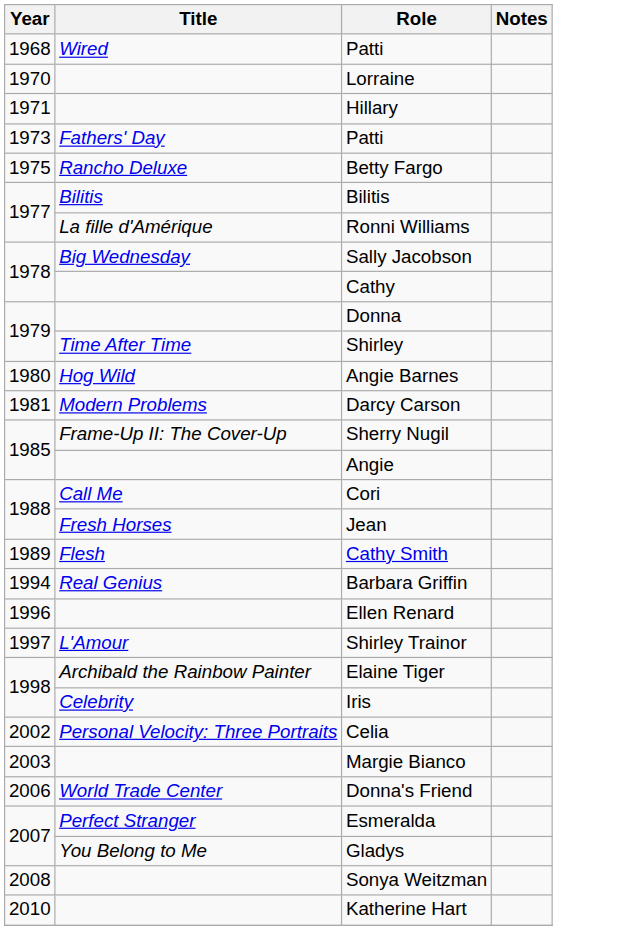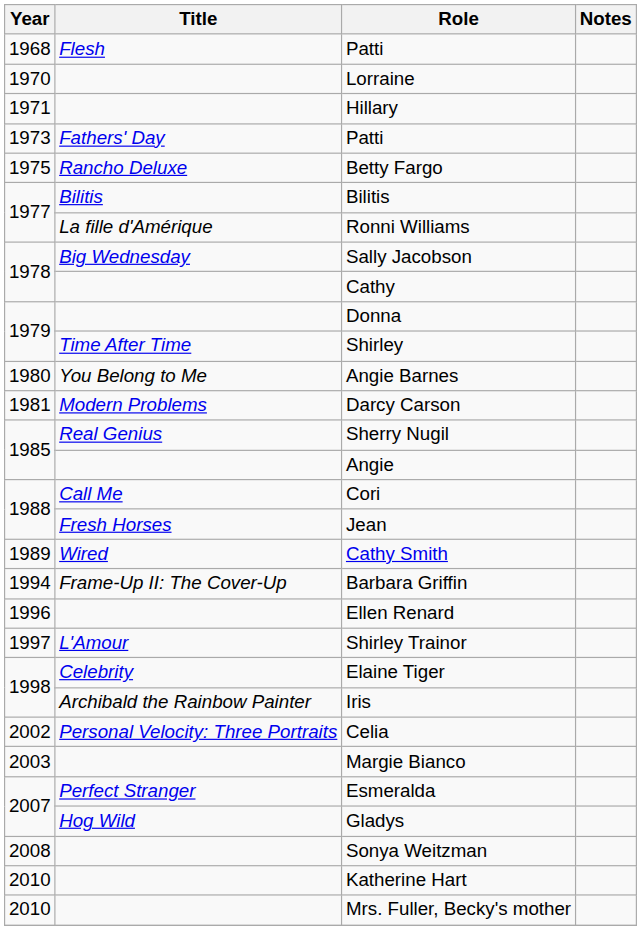1968 / Patti | Title: Wired -> Flesh
Angie Barnes | Title: Hog Wild -> You Belong to Me
Sherry Nugil | Title: Frame-Up II: The Cover-Up -> Real Genius
Cathy Smith | Title: Flesh -> Wired
Barbara Griffin | Title: Real Genius -> Frame-Up II: The Cover-Up
Elaine Tiger | Title: Archibald the Rainbow Painter -> Celebrity
Iris | Title: Celebrity -> Archibald the Rainbow Painter
- row: 2006 | World Trade Center | Donna's Friend
Gladys | Title: You Belong to Me -> Hog Wild
+ row: 2010 | Mrs. Fuller, Becky's mother
